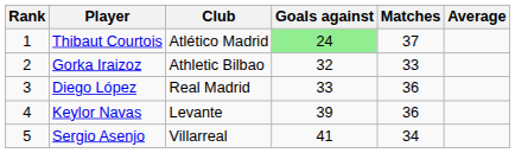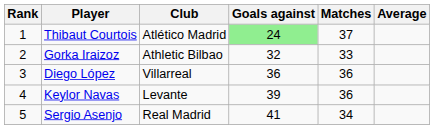Diego López | Club: Real Madrid -> Villarreal
Diego López | Goals against: 33 -> 36
Sergio Asenjo | Club: Villarreal -> Real Madrid
